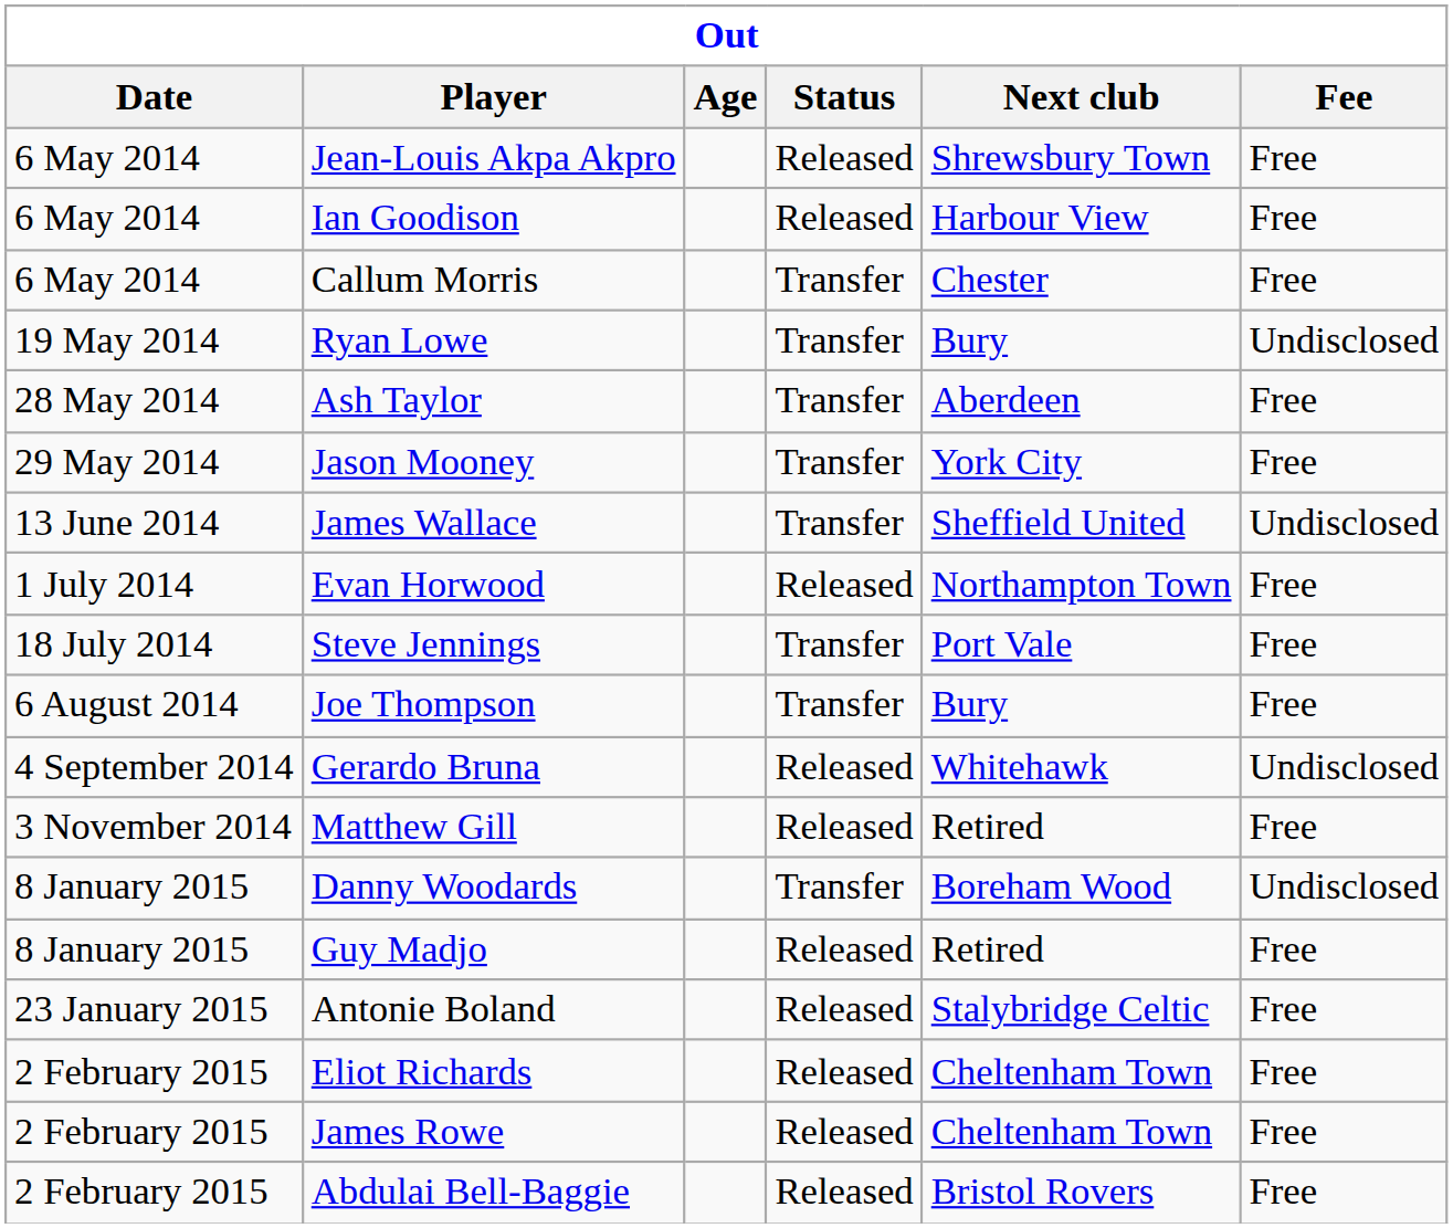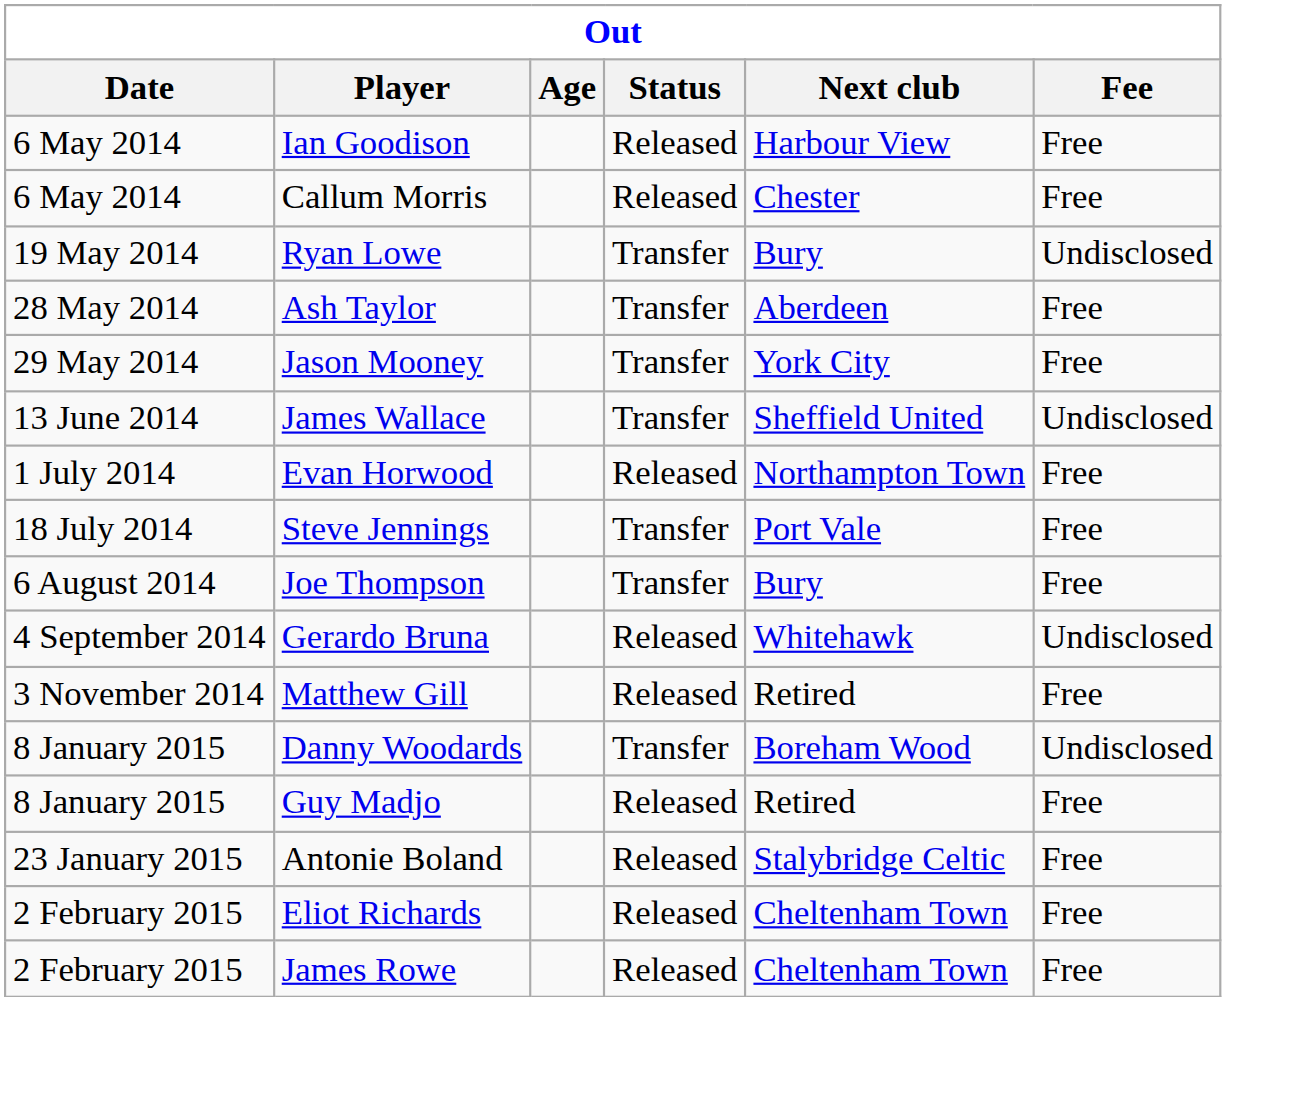- row: 6 May 2014 | Jean-Louis Akpa Akpro | Released | Shrewsbury Town | Free
Callum Morris | Status: Transfer -> Released
- row: 2 February 2015 | Abdulai Bell-Baggie | Released | Bristol Rovers | Free
